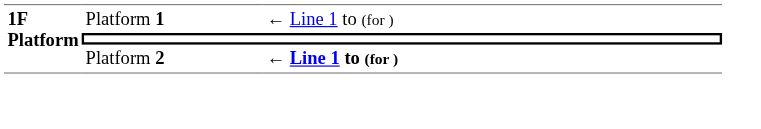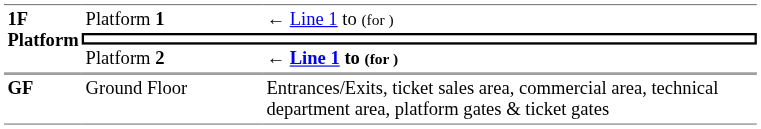+ row: GF | Ground Floor | Entrances/Exits, ticket sales area, commercial area, technical department area, platform gates & ticket gates
